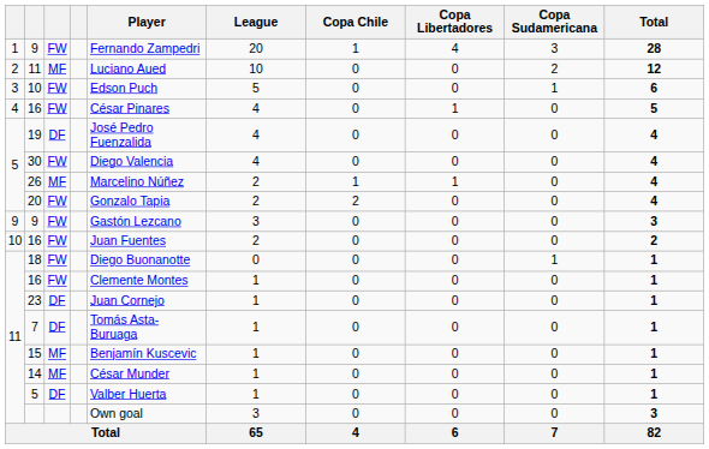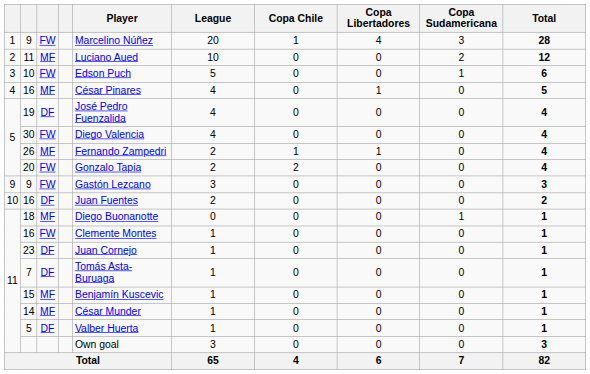1 / 9 | Player: Fernando Zampedri -> Marcelino Núñez
4 / 16 | column 3: FW -> MF
26 | Player: Marcelino Núñez -> Fernando Zampedri
10 / 16 | column 3: FW -> DF
18 | column 3: FW -> MF
